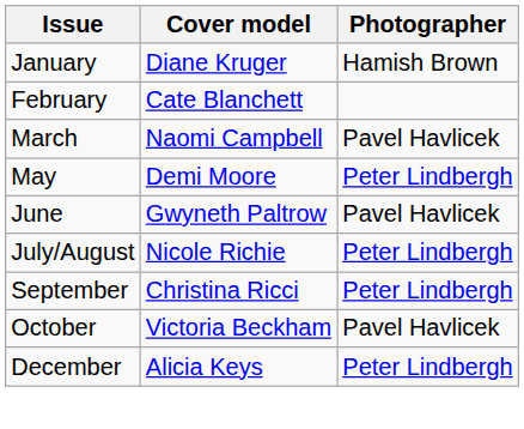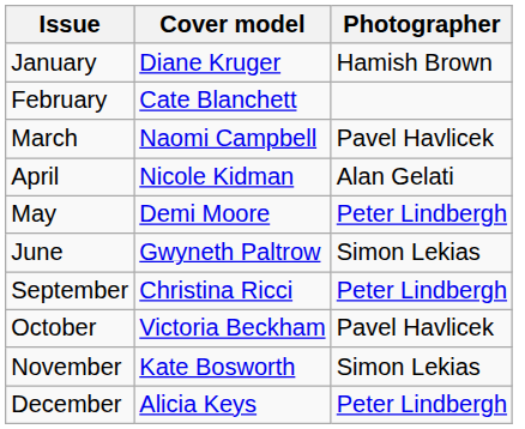+ row: April | Nicole Kidman | Alan Gelati
June | Photographer: Pavel Havlicek -> Simon Lekias
- row: July/August | Nicole Richie | Peter Lindbergh
+ row: November | Kate Bosworth | Simon Lekias
